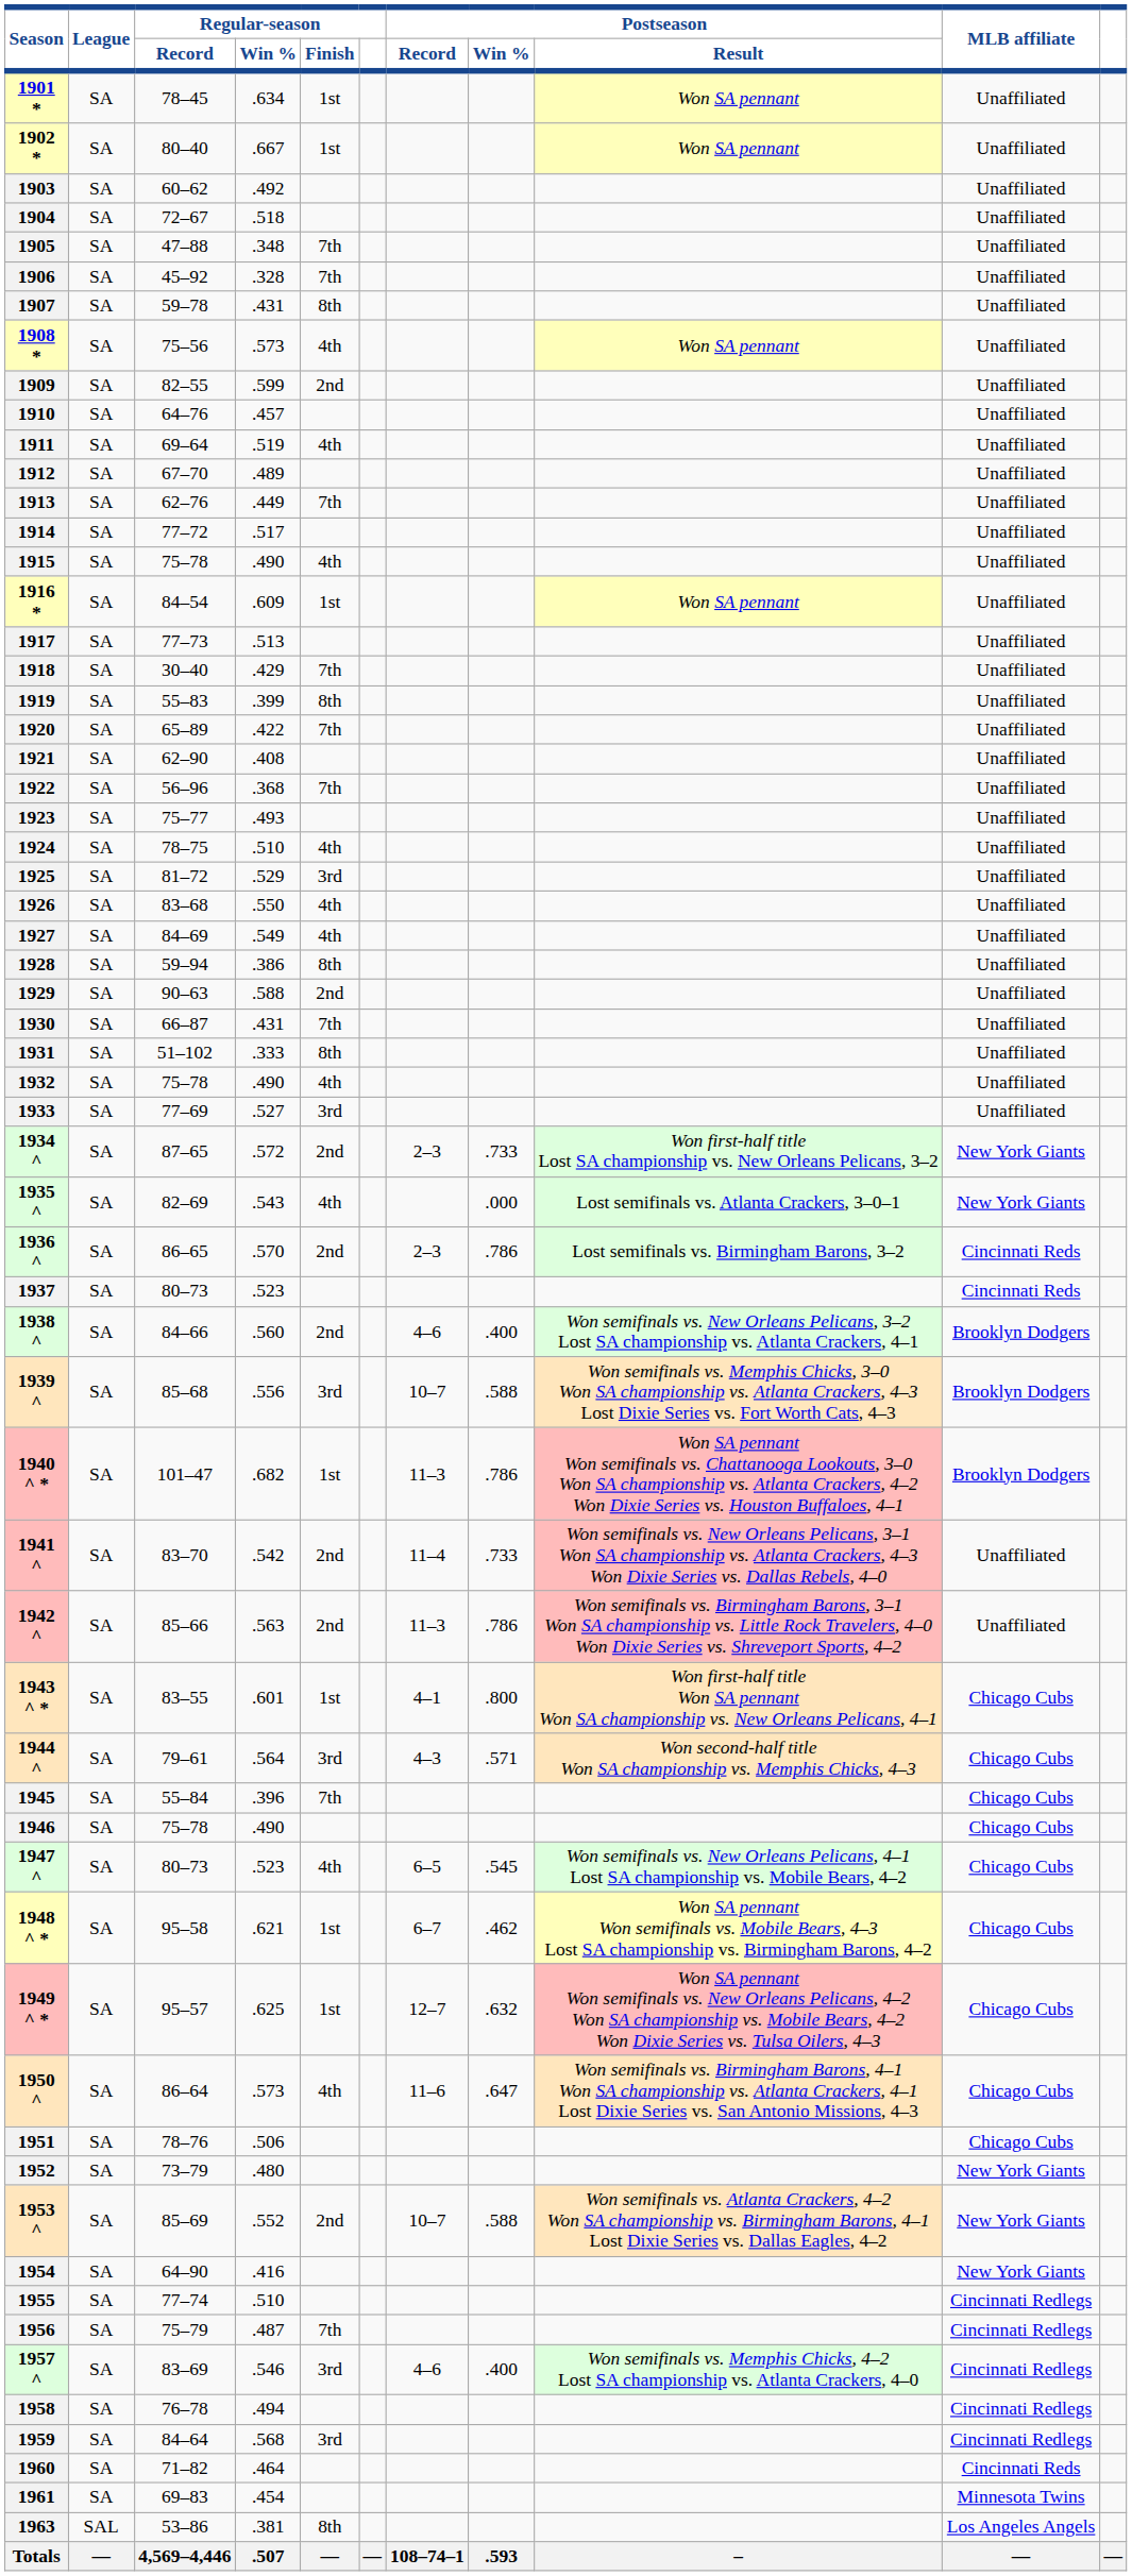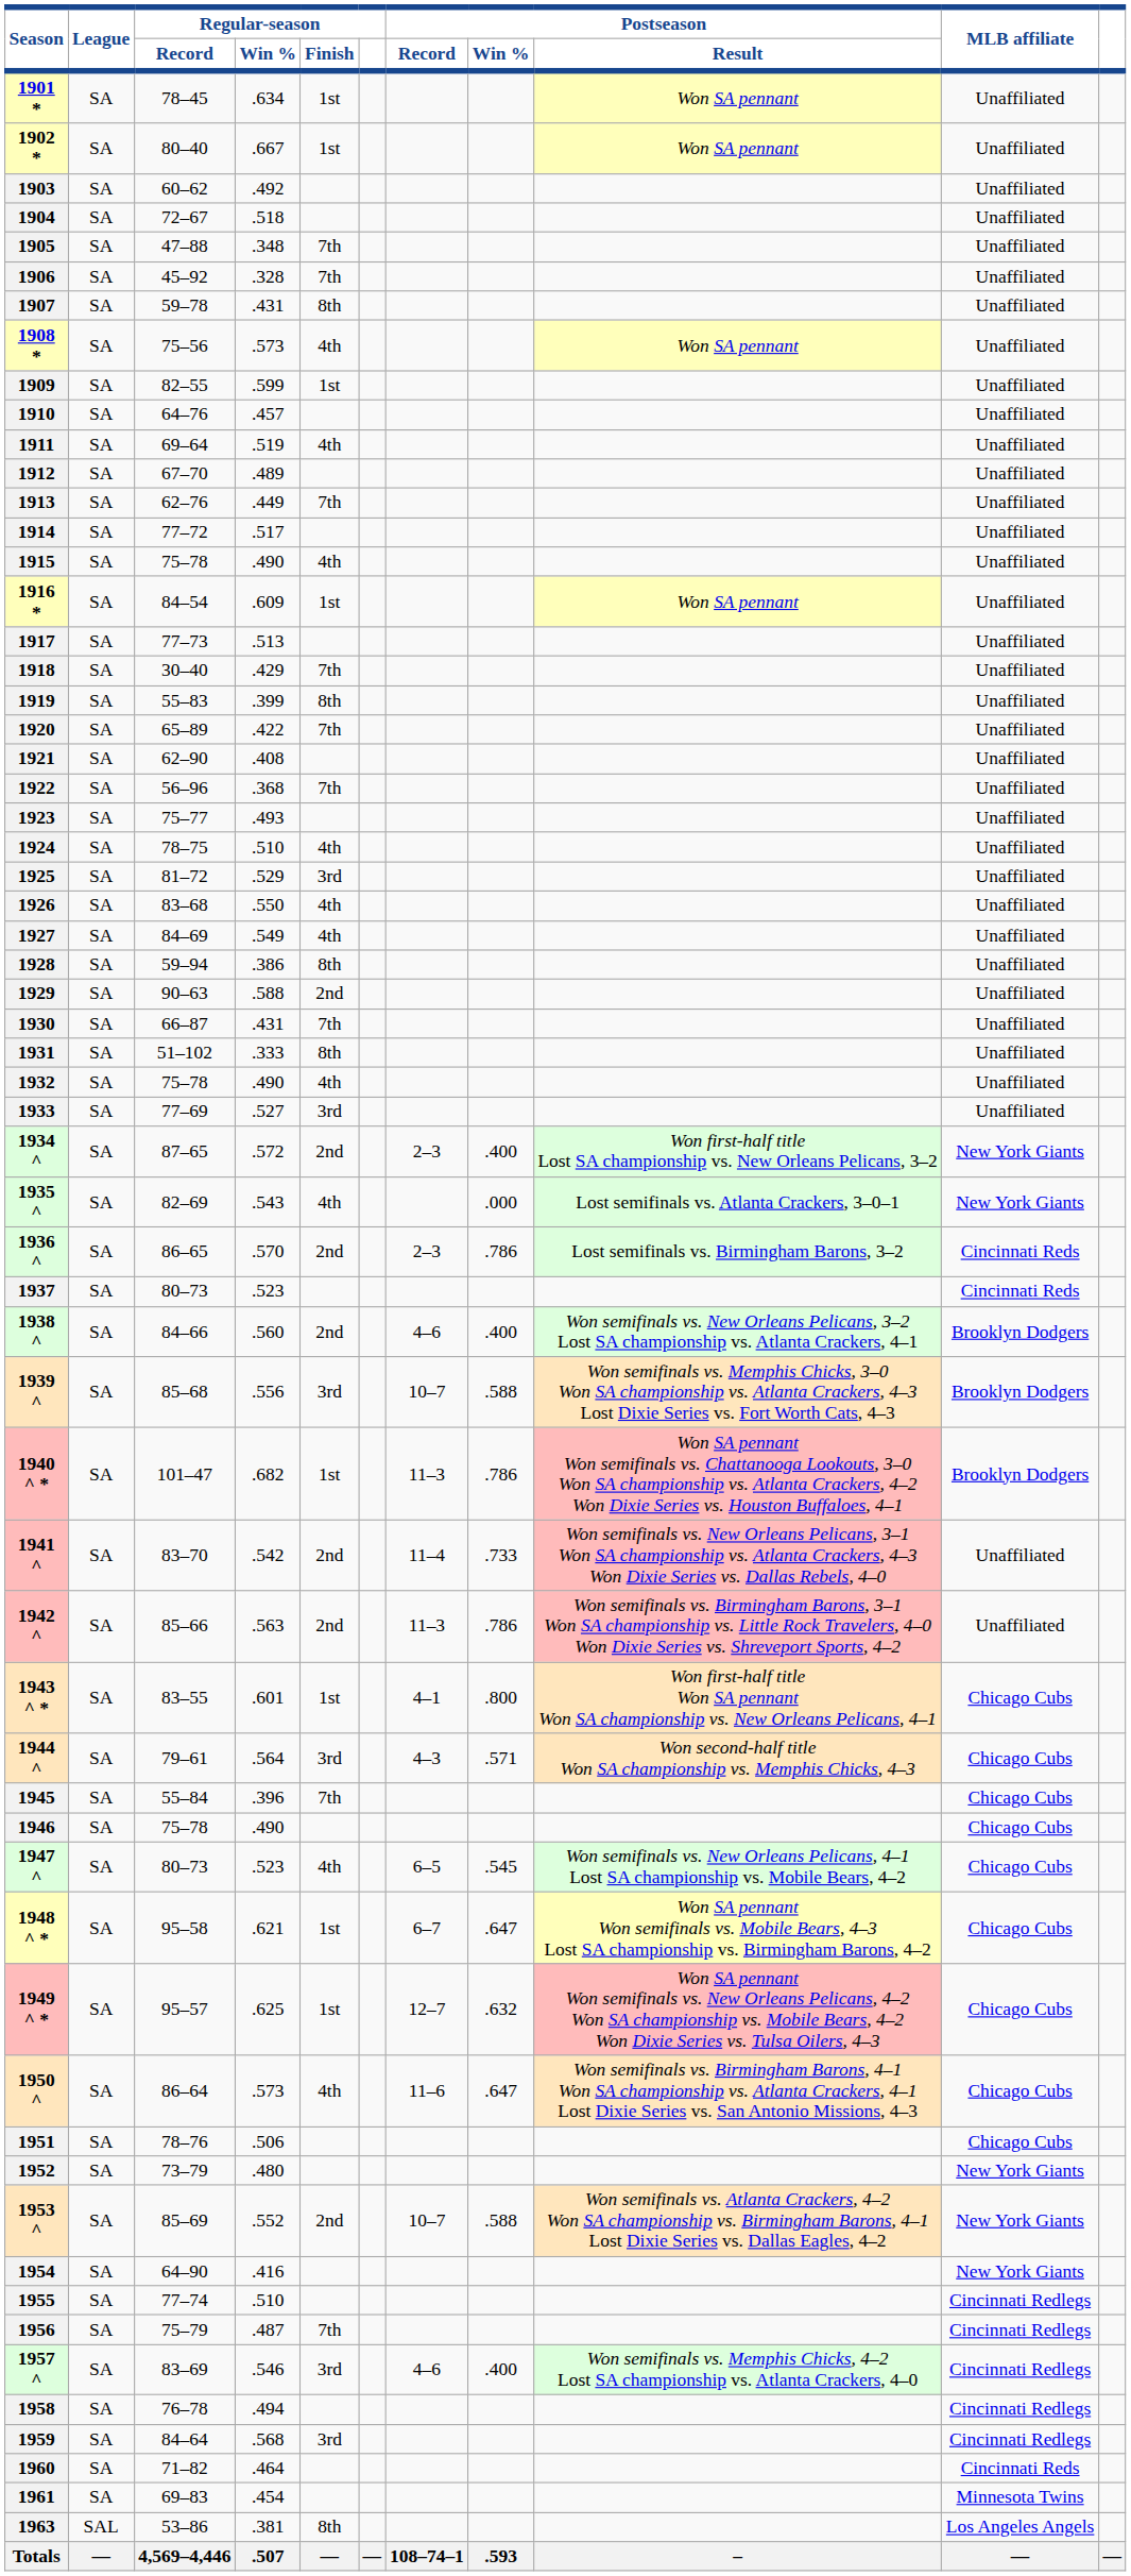1909 | Regular-season / Finish: 2nd -> 1st
1934 ^ | Postseason / Win %: .733 -> .400
1948 ^ * | Postseason / Win %: .462 -> .647
